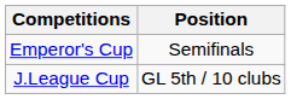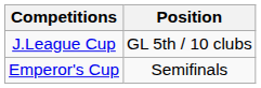rows swapped: Emperor's Cup <-> J.League Cup
